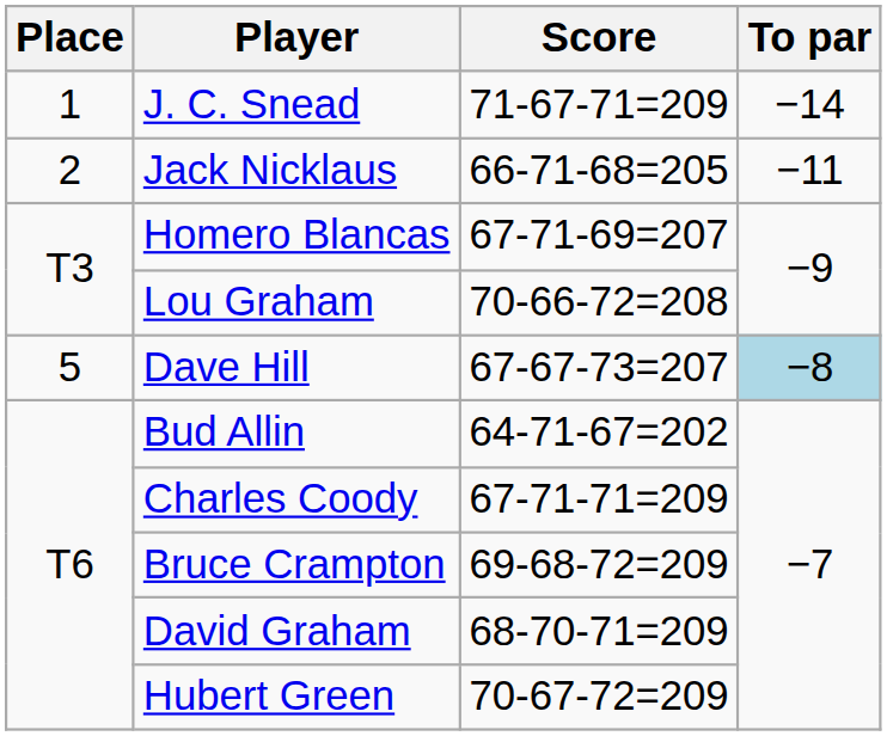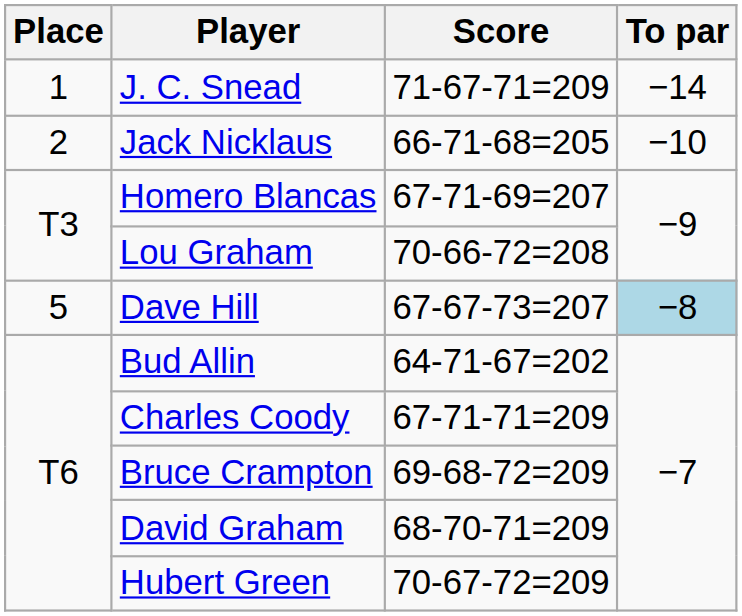Jack Nicklaus | To par: −11 -> −10
